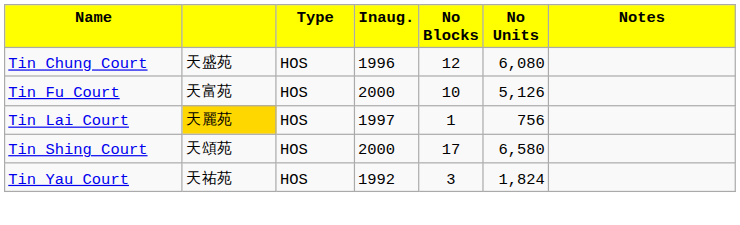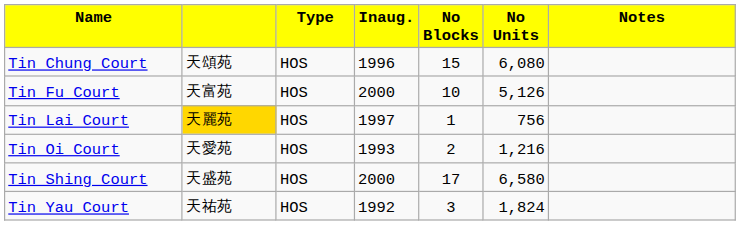Tin Chung Court | column 2: 天盛苑 -> 天頌苑
Tin Chung Court | column 5: 12 -> 15
+ row: Tin Oi Court | 天愛苑 | HOS | 1993 | 2 | 1,216
Tin Shing Court | column 2: 天頌苑 -> 天盛苑
